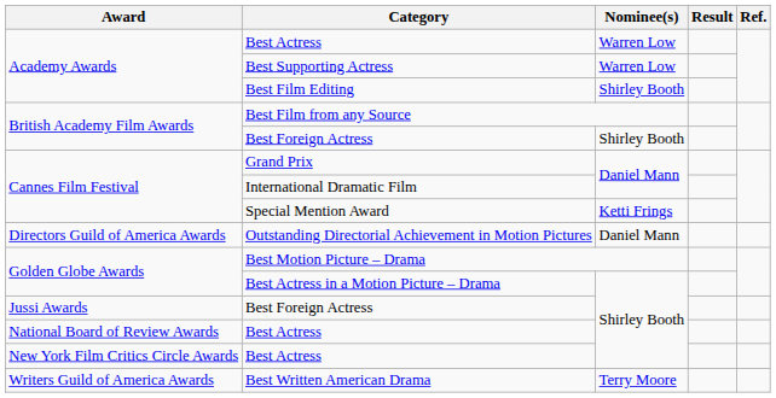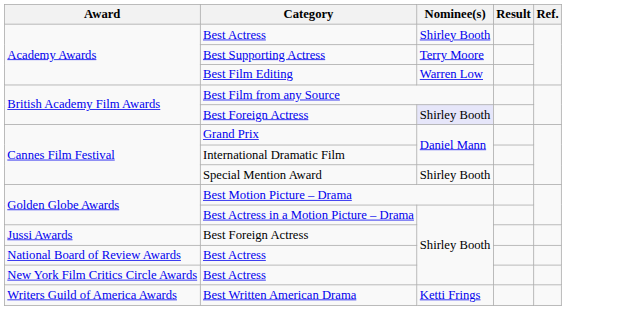Academy Awards / Best Actress | Nominee(s): Warren Low -> Shirley Booth
Best Supporting Actress | Nominee(s): Warren Low -> Terry Moore
Best Film Editing | Nominee(s): Shirley Booth -> Warren Low
British Academy Film Awards / Best Foreign Actress | Nominee(s): no background -> lavender background
Special Mention Award | Nominee(s): Ketti Frings -> Shirley Booth
- row: Directors Guild of America Awards | Outstanding Directorial Achievement in Motion Pictures | Daniel Mann
Best Written American Drama | Nominee(s): Terry Moore -> Ketti Frings
